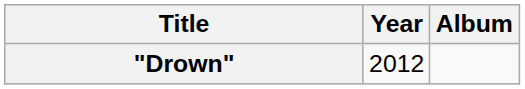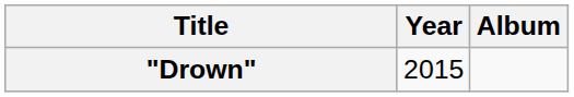"Drown" | Year: 2012 -> 2015
